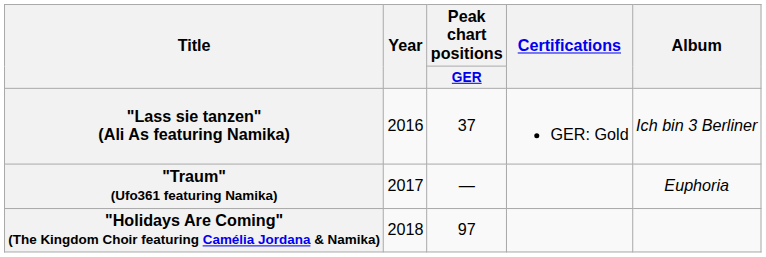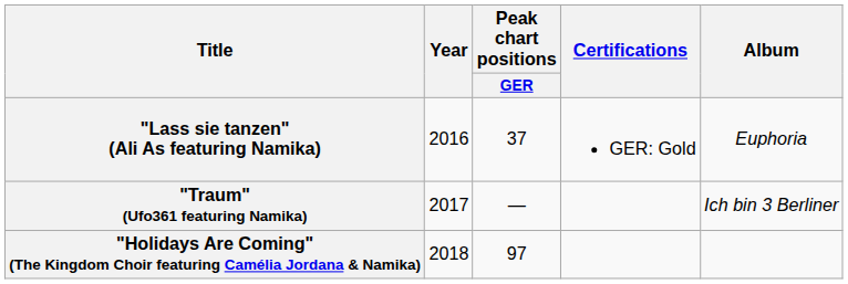"Lass sie tanzen" (Ali As featuring Namika) | Album: Ich bin 3 Berliner -> Euphoria
"Traum" (Ufo361 featuring Namika) | Album: Euphoria -> Ich bin 3 Berliner
